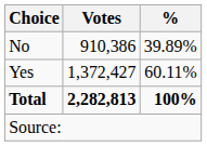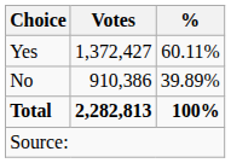rows swapped: Yes <-> No
